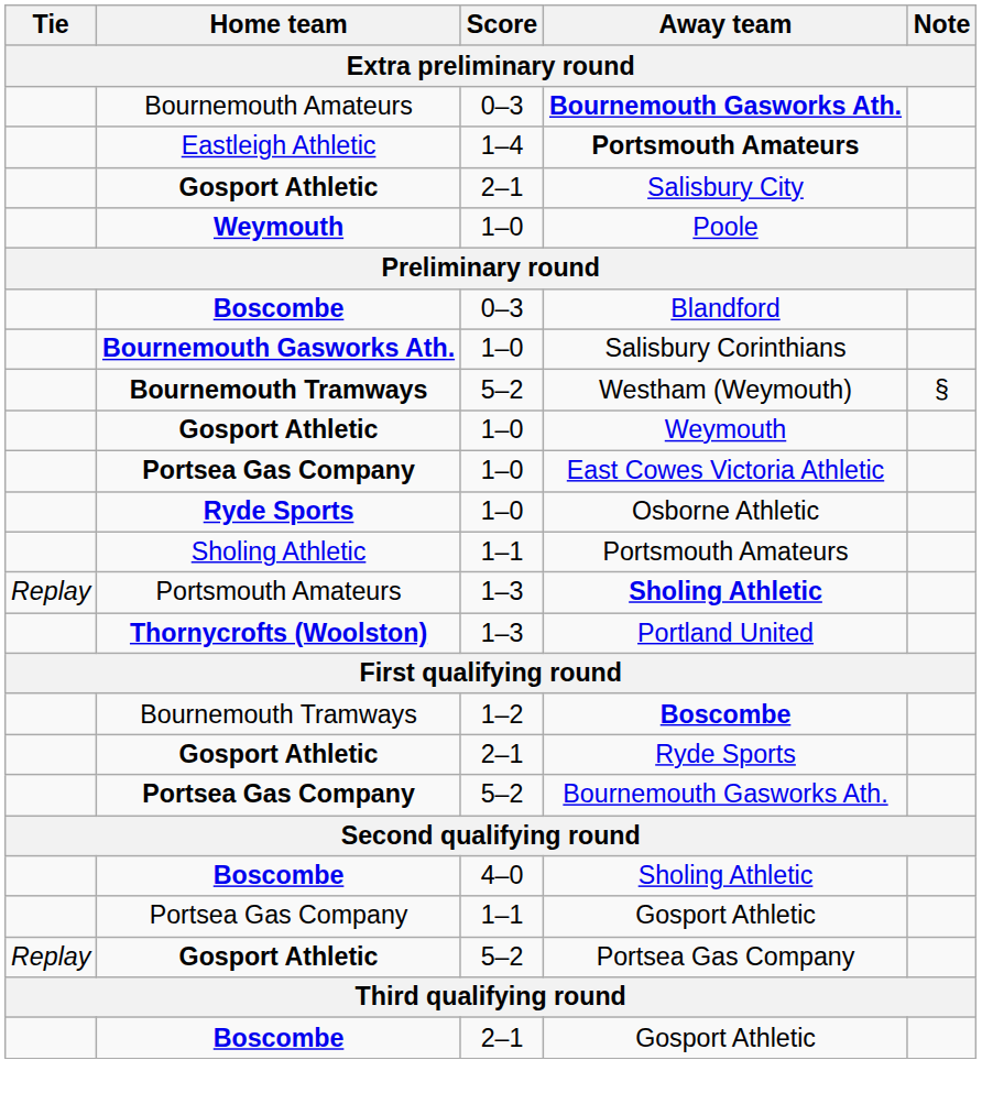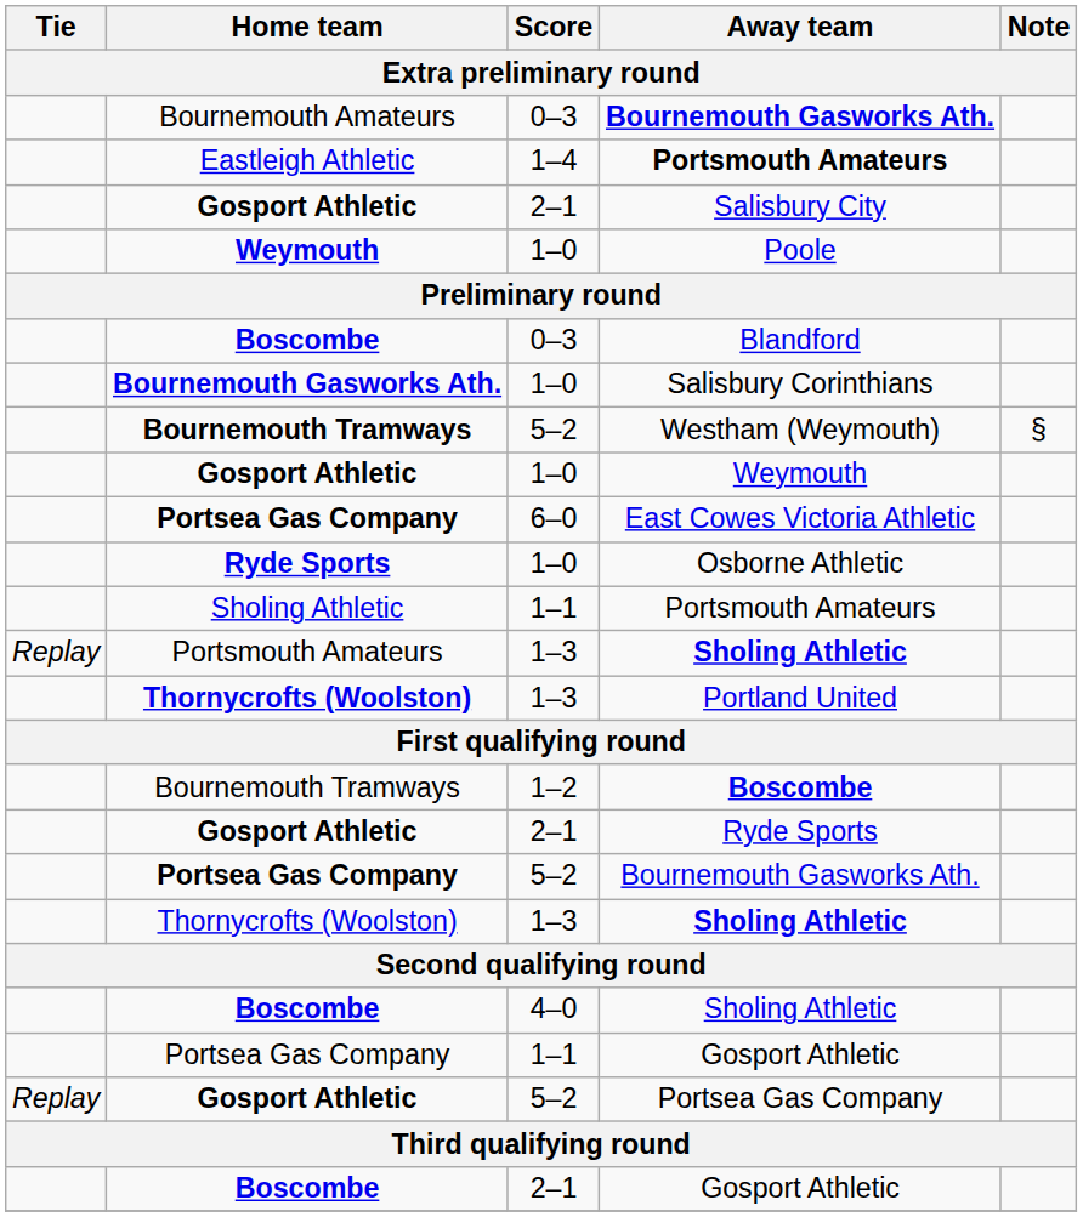East Cowes Victoria Athletic | Score: 1–0 -> 6–0
+ row: Thornycrofts (Woolston) | 1–3 | Sholing Athletic
